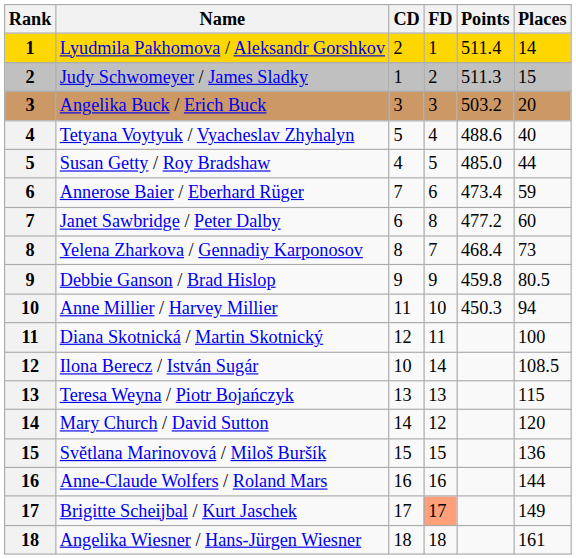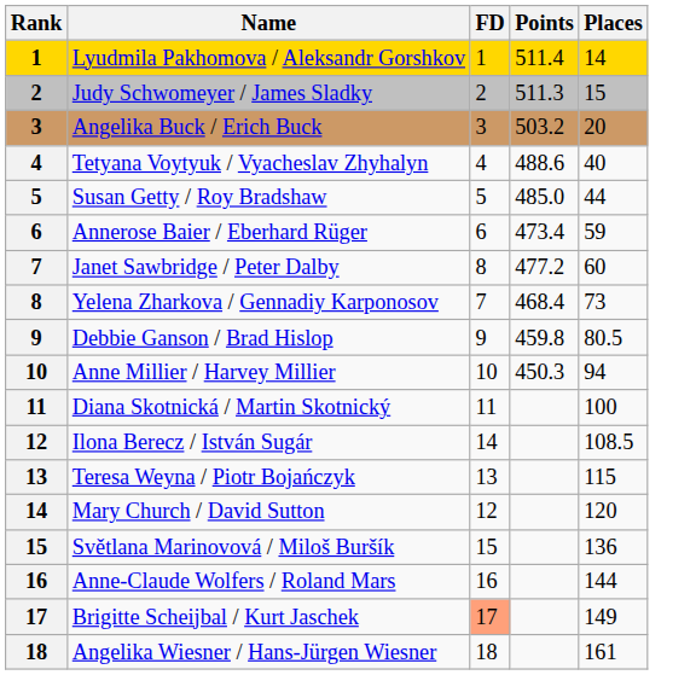- column: CD | 2 | 1 | 3 | 5 | 4 | 7 | 6 | 8 | 9 | 11 | 12 | 10 | 13 | 14 | 15 | 16 | 17 | 18
